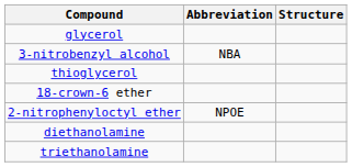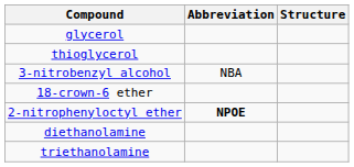rows swapped: thioglycerol <-> 3-nitrobenzyl alcohol
2-nitrophenyloctyl ether | Abbreviation: normal -> bold
